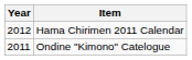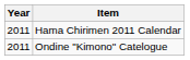Hama Chirimen 2011 Calendar | Year: 2012 -> 2011
